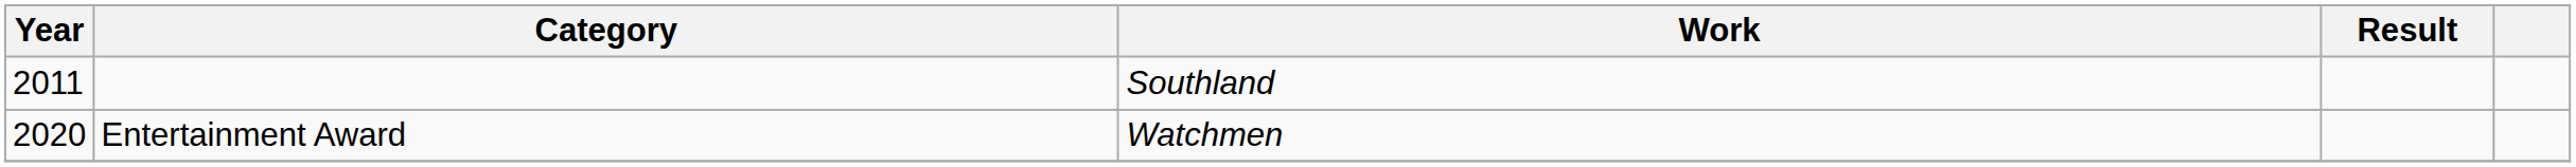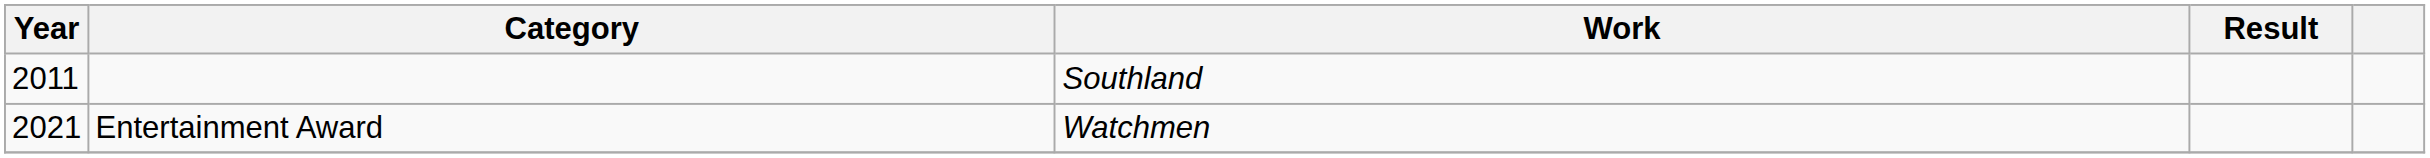Entertainment Award | Year: 2020 -> 2021
